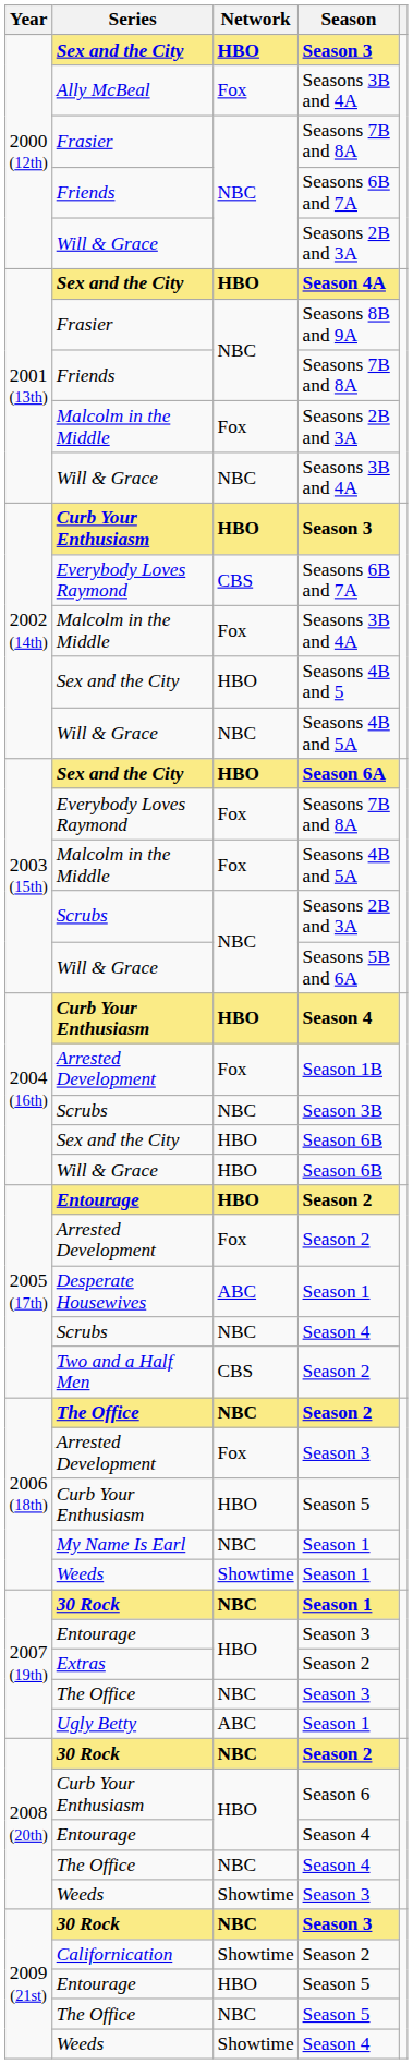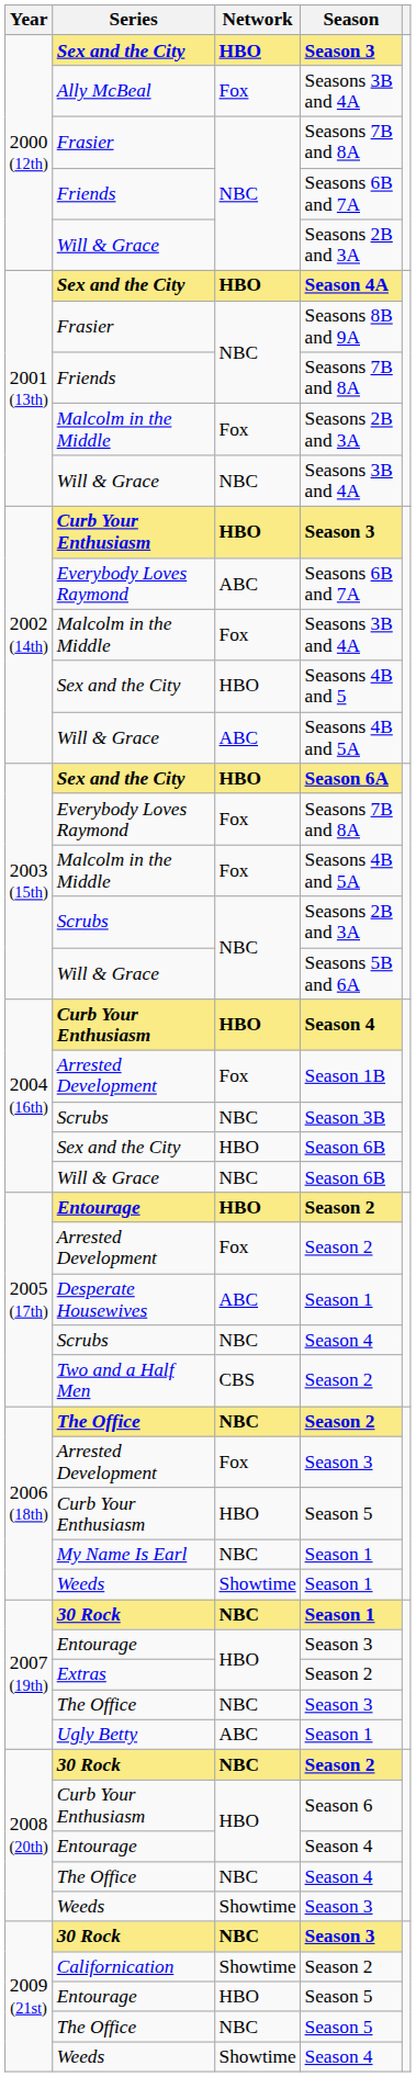Everybody Loves Raymond / Seasons 6B and 7A | Network: CBS -> ABC
Will & Grace / Seasons 4B and 5A | Network: NBC -> ABC
Will & Grace / Season 6B | Network: HBO -> NBC
